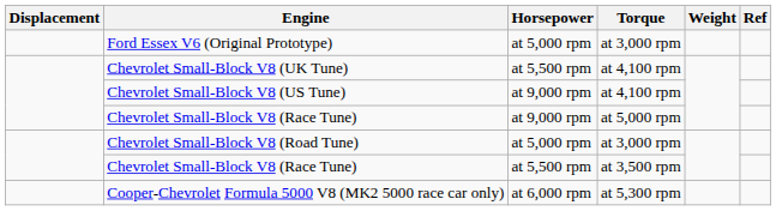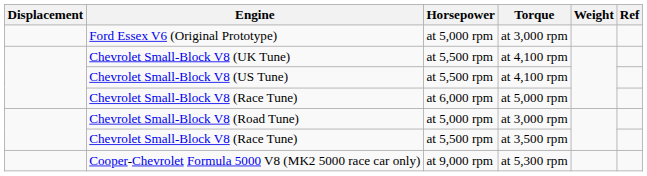Chevrolet Small-Block V8 (US Tune) | Horsepower: at 9,000 rpm -> at 5,500 rpm
Chevrolet Small-Block V8 (Race Tune) / at 5,000 rpm | Horsepower: at 9,000 rpm -> at 6,000 rpm
Cooper-Chevrolet Formula 5000 V8 (MK2 5000 race car only) | Horsepower: at 6,000 rpm -> at 9,000 rpm
